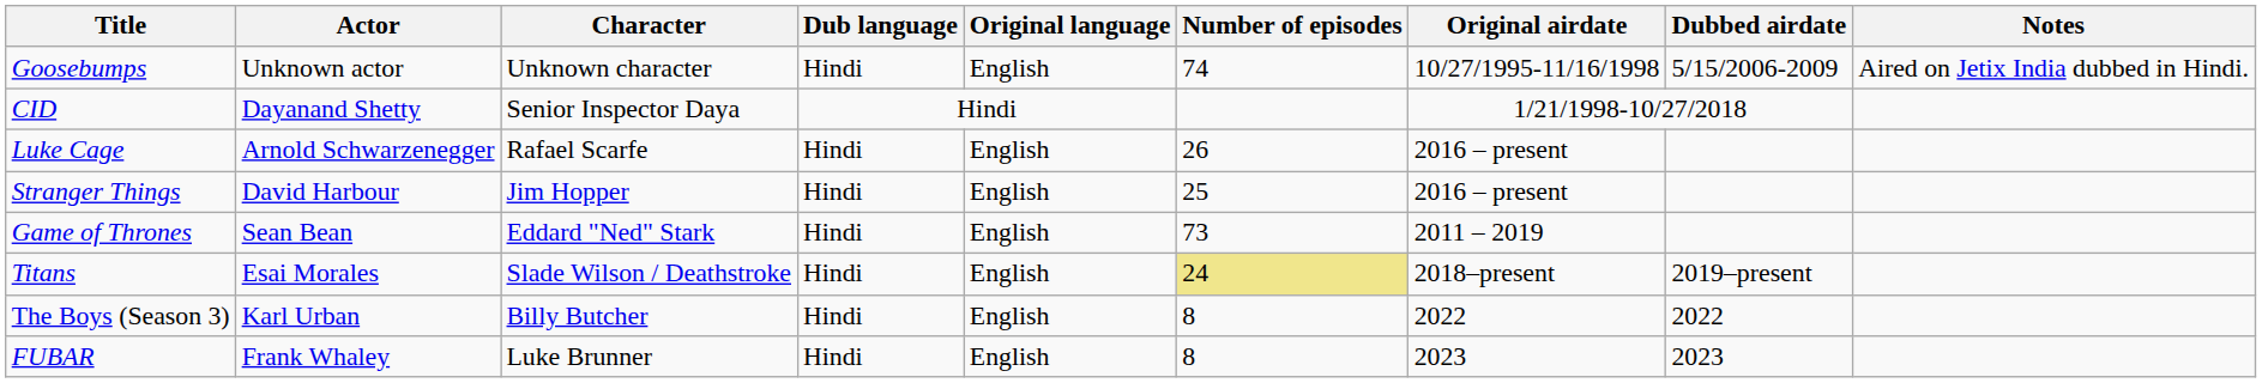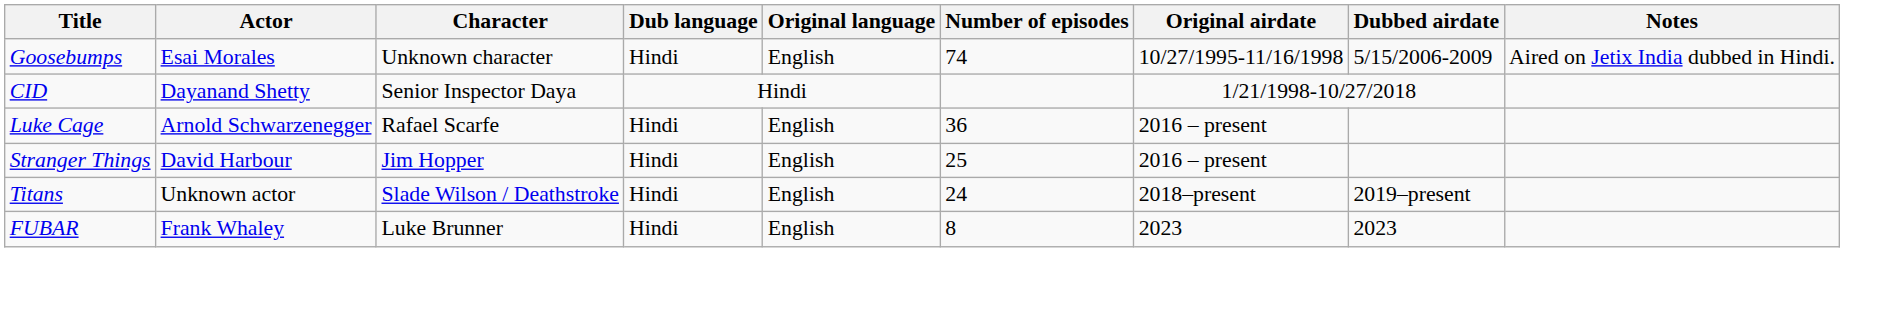Goosebumps | Actor: Unknown actor -> Esai Morales
Luke Cage | Number of episodes: 26 -> 36
- row: Game of Thrones | Sean Bean | Eddard "Ned" Stark | Hindi | English | 73 | 2011 – 2019
Titans | Actor: Esai Morales -> Unknown actor
Titans | Number of episodes: khaki background -> no background
- row: The Boys (Season 3) | Karl Urban | Billy Butcher | Hindi | English | 8 | 2022 | 2022
